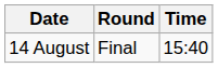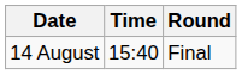columns swapped: Time <-> Round
